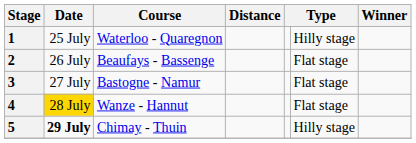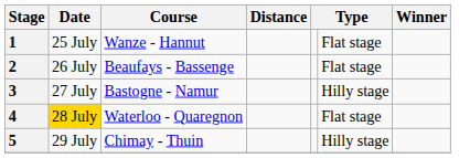1 | Course: Waterloo - Quaregnon -> Wanze - Hannut
1 | column 6: Hilly stage -> Flat stage
3 | column 6: Flat stage -> Hilly stage
4 | Course: Wanze - Hannut -> Waterloo - Quaregnon
5 | Date: bold -> normal
